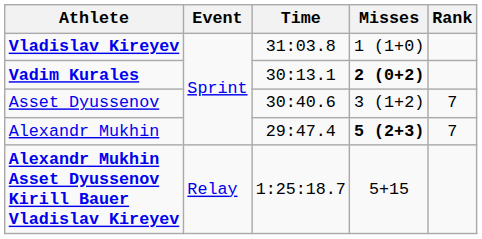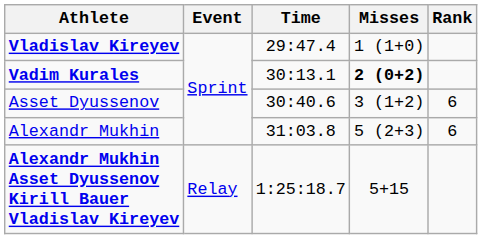Vladislav Kireyev | Time: 31:03.8 -> 29:47.4
Asset Dyussenov | Rank: 7 -> 6
Alexandr Mukhin | Time: 29:47.4 -> 31:03.8
Alexandr Mukhin | Misses: bold -> normal
Alexandr Mukhin | Rank: 7 -> 6
